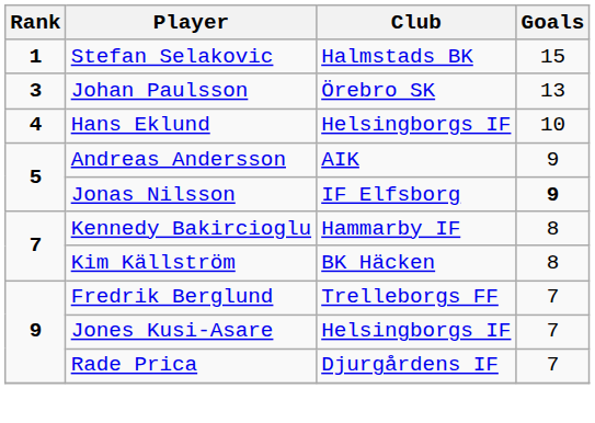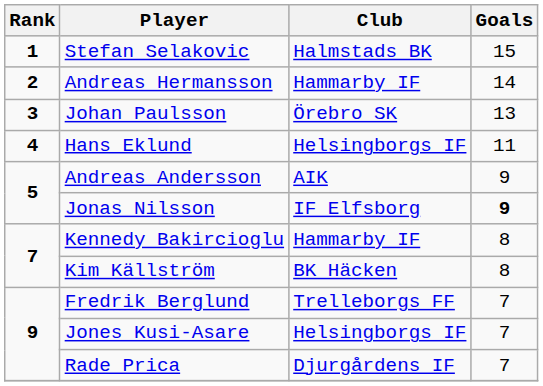+ row: 2 | Andreas Hermansson | Hammarby IF | 14
Hans Eklund | Goals: 10 -> 11
